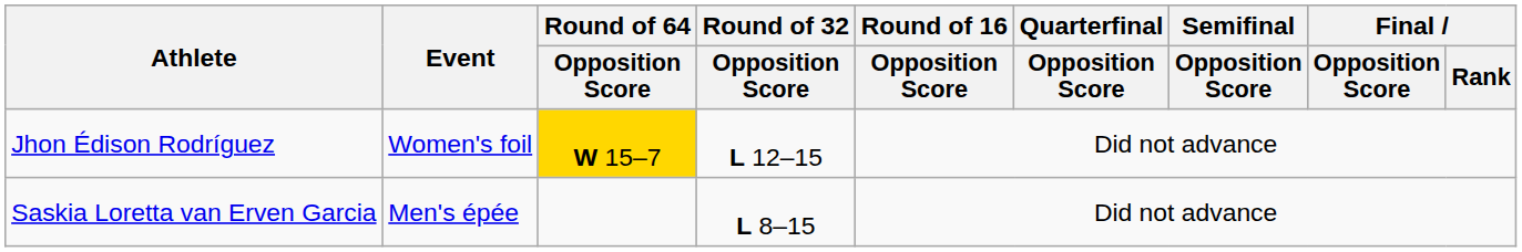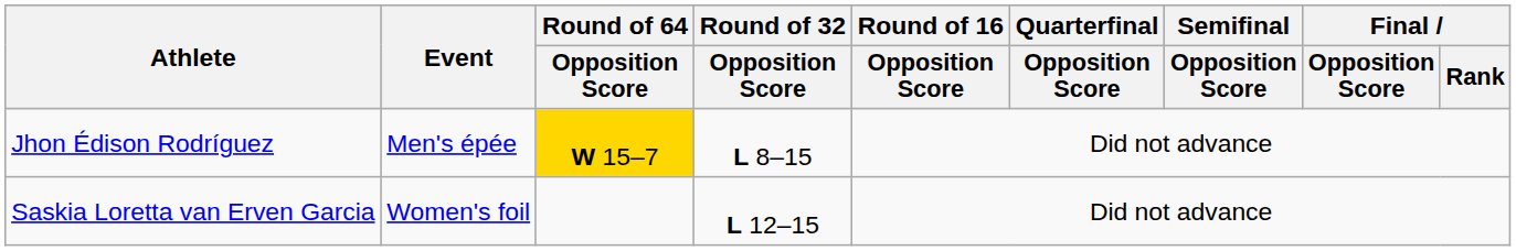Jhon Édison Rodríguez | Event: Women's foil -> Men's épée
Jhon Édison Rodríguez | Round of 32 / Opposition Score: L 12–15 -> L 8–15
Saskia Loretta van Erven Garcia | Event: Men's épée -> Women's foil
Saskia Loretta van Erven Garcia | Round of 32 / Opposition Score: L 8–15 -> L 12–15
